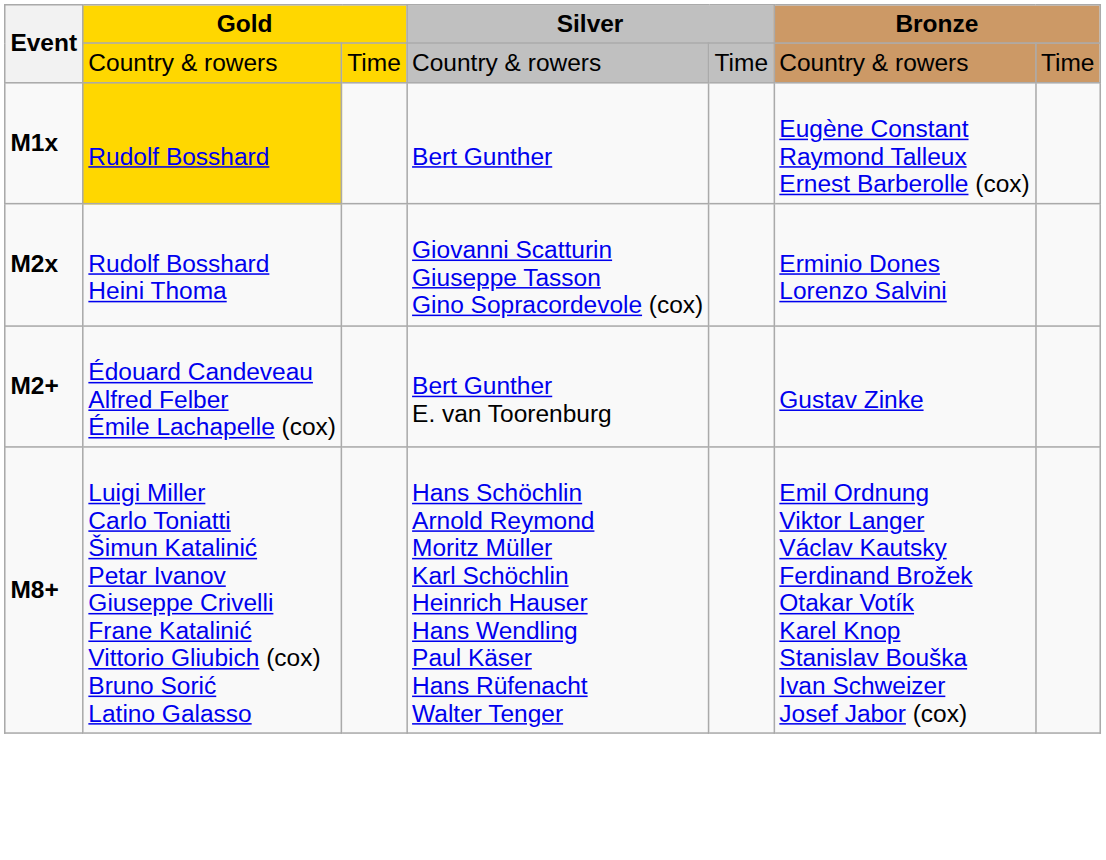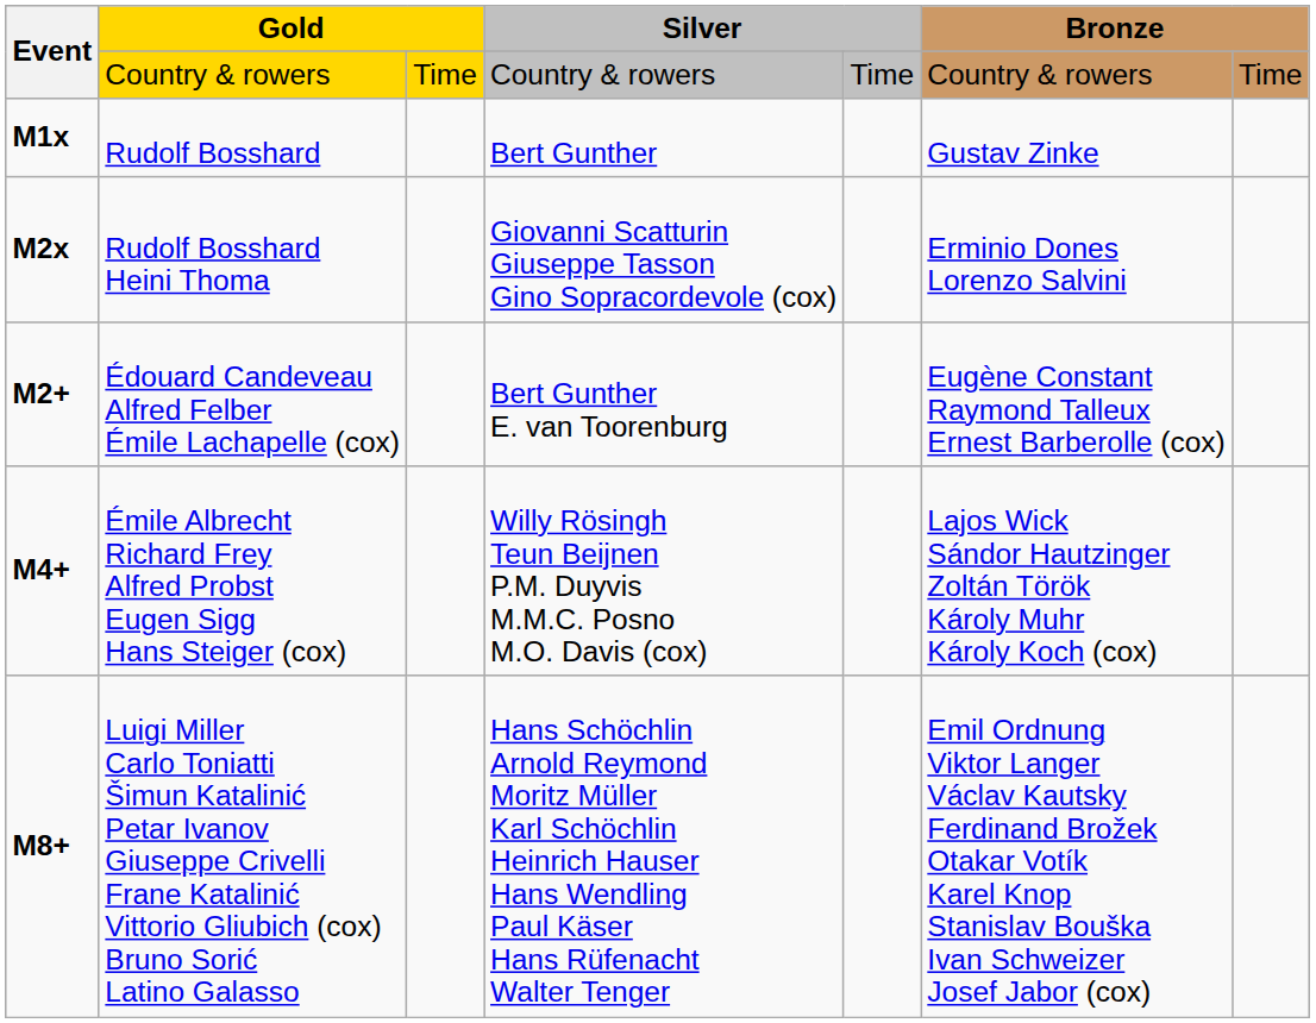M1x | column 2: gold background -> no background
M1x | column 6: Eugène Constant Raymond Talleux Ernest Barberolle (cox) -> Gustav Zinke
M2+ | column 6: Gustav Zinke -> Eugène Constant Raymond Talleux Ernest Barberolle (cox)
+ row: M4+ | Émile Albrecht Richard Frey Alfred Probst Eugen Sigg Hans Steiger (cox) | Willy Rösingh Teun Beijnen P.M. Duyvis M.M.C. Posno M.O. Davis (cox) | Lajos Wick Sándor Hautzinger Zoltán Török Károly Muhr Károly Koch (cox)
